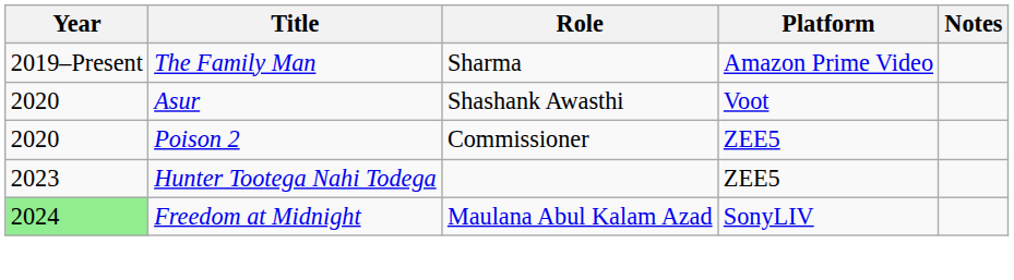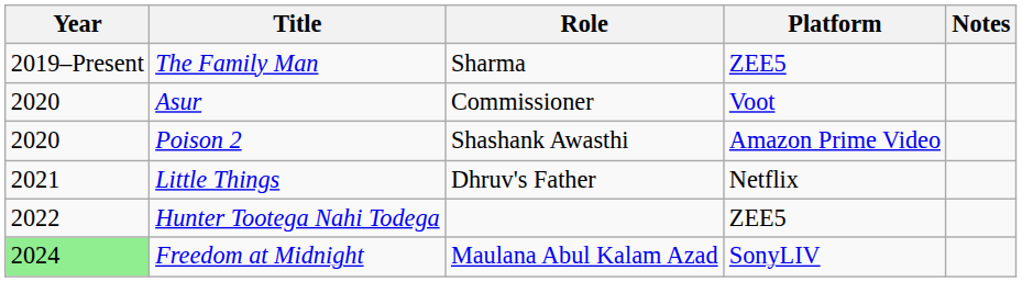The Family Man | Platform: Amazon Prime Video -> ZEE5
Asur | Role: Shashank Awasthi -> Commissioner
Poison 2 | Role: Commissioner -> Shashank Awasthi
Poison 2 | Platform: ZEE5 -> Amazon Prime Video
+ row: 2021 | Little Things | Dhruv's Father | Netflix
Hunter Tootega Nahi Todega | Year: 2023 -> 2022
